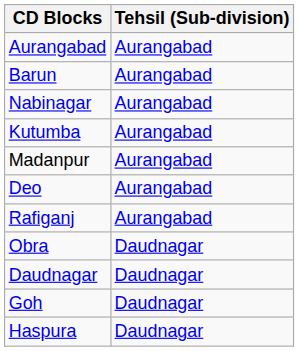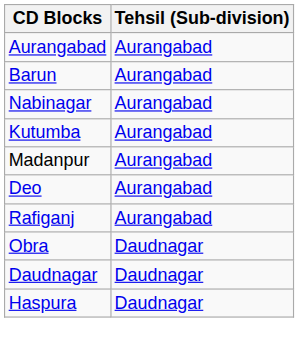- row: Goh | Daudnagar
